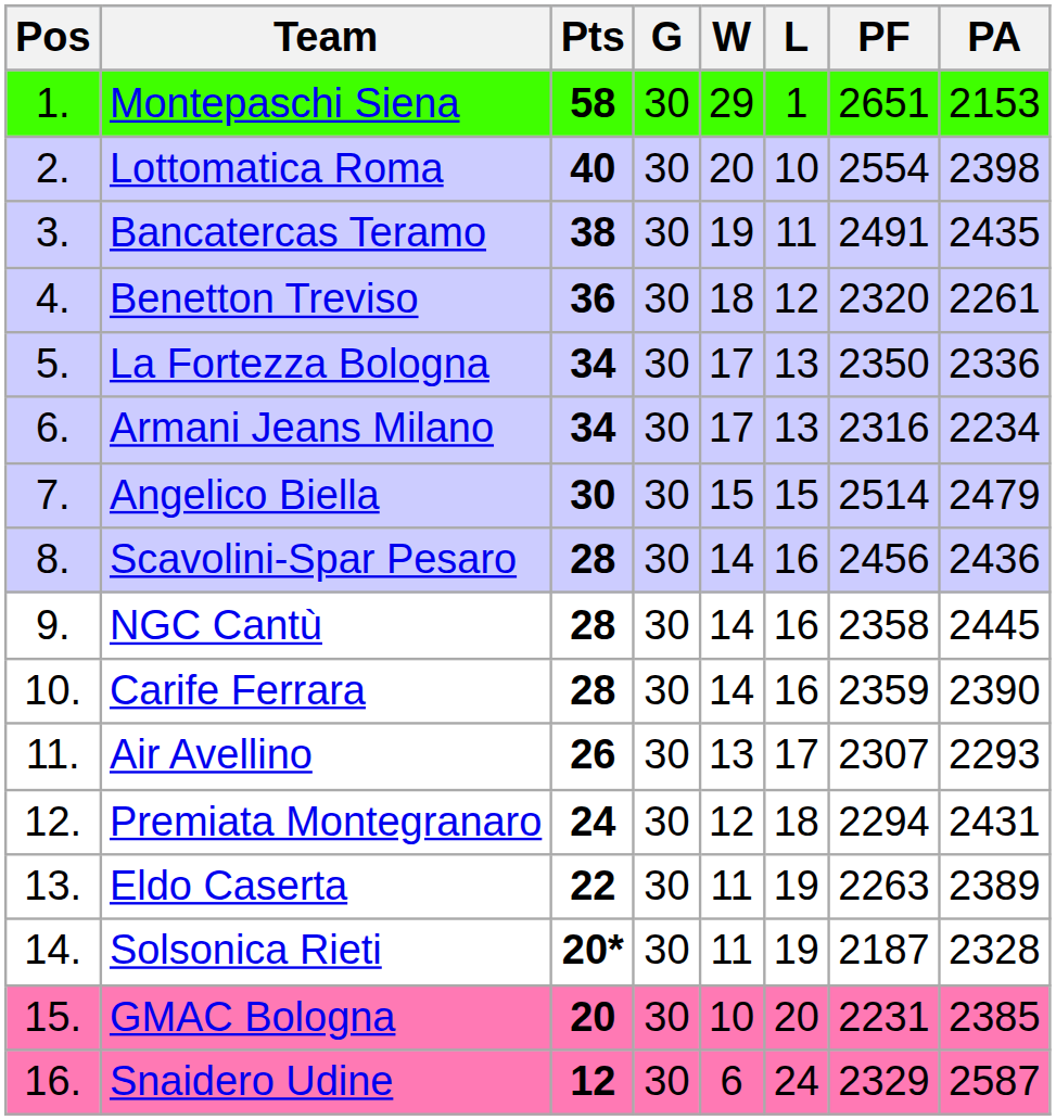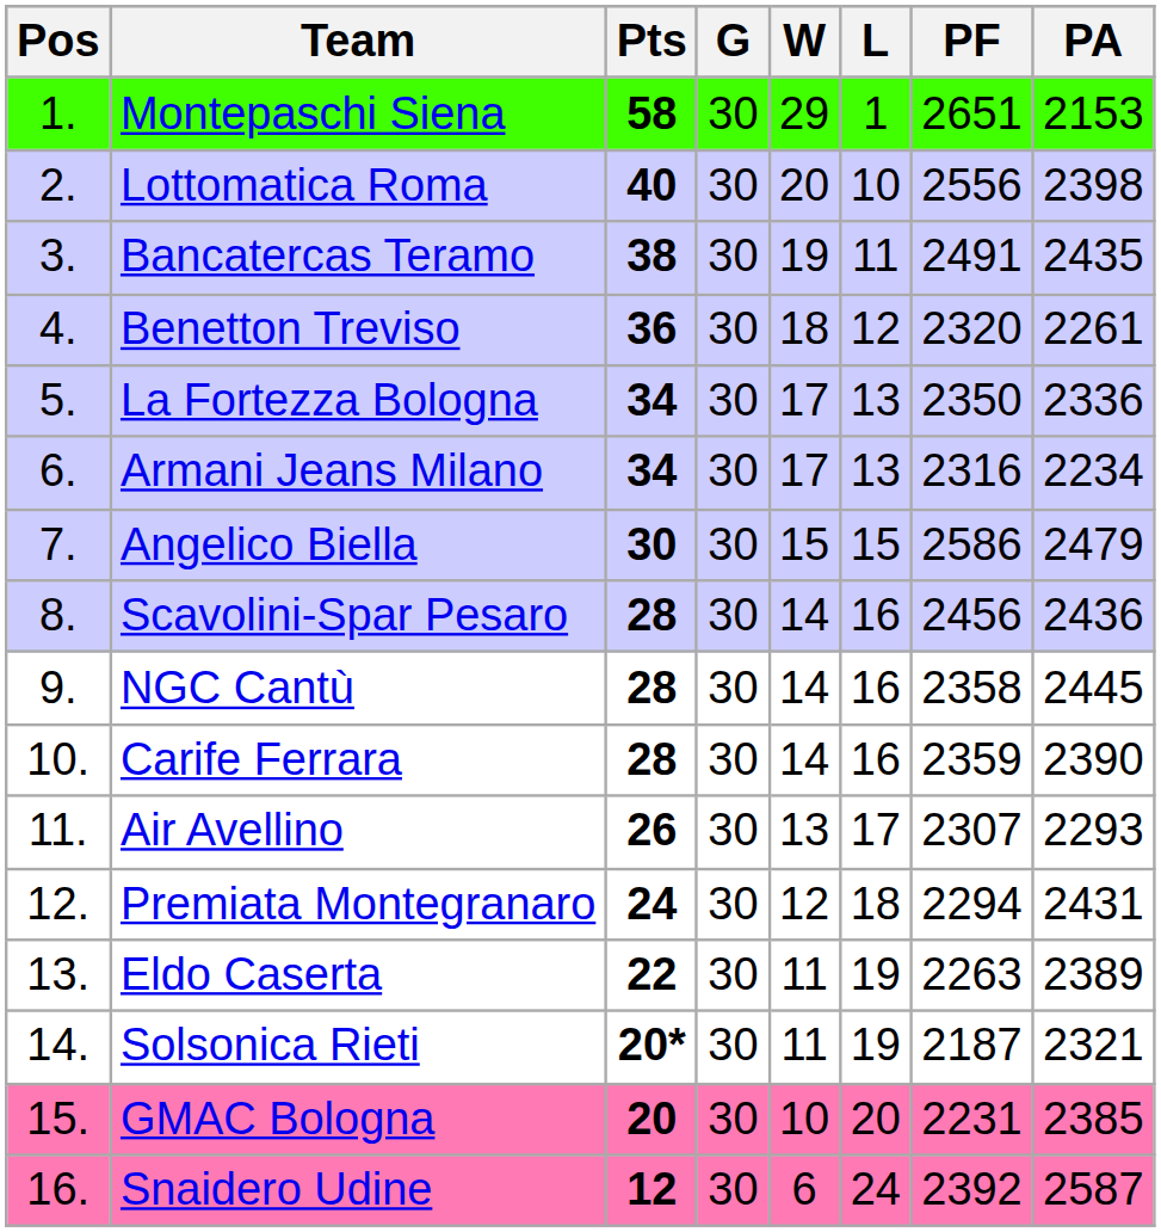Lottomatica Roma | PF: 2554 -> 2556
Angelico Biella | PF: 2514 -> 2586
Solsonica Rieti | PA: 2328 -> 2321
Snaidero Udine | PF: 2329 -> 2392
